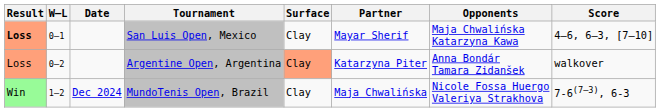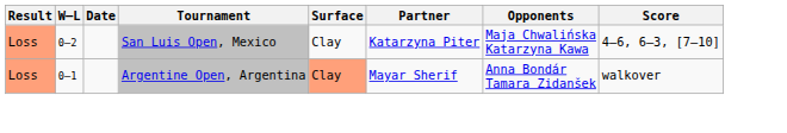San Luis Open, Mexico | Result: bold -> normal
San Luis Open, Mexico | W–L: 0–1 -> 0–2
San Luis Open, Mexico | Partner: Mayar Sherif -> Katarzyna Piter
Argentine Open, Argentina | W–L: 0–2 -> 0–1
Argentine Open, Argentina | Partner: Katarzyna Piter -> Mayar Sherif
- row: Win | 1–2 | Dec 2024 | MundoTenis Open, Brazil | Clay | Maja Chwalińska | Nicole Fossa Huergo Valeriya Strakhova | 7-6(7–3), 6-3
